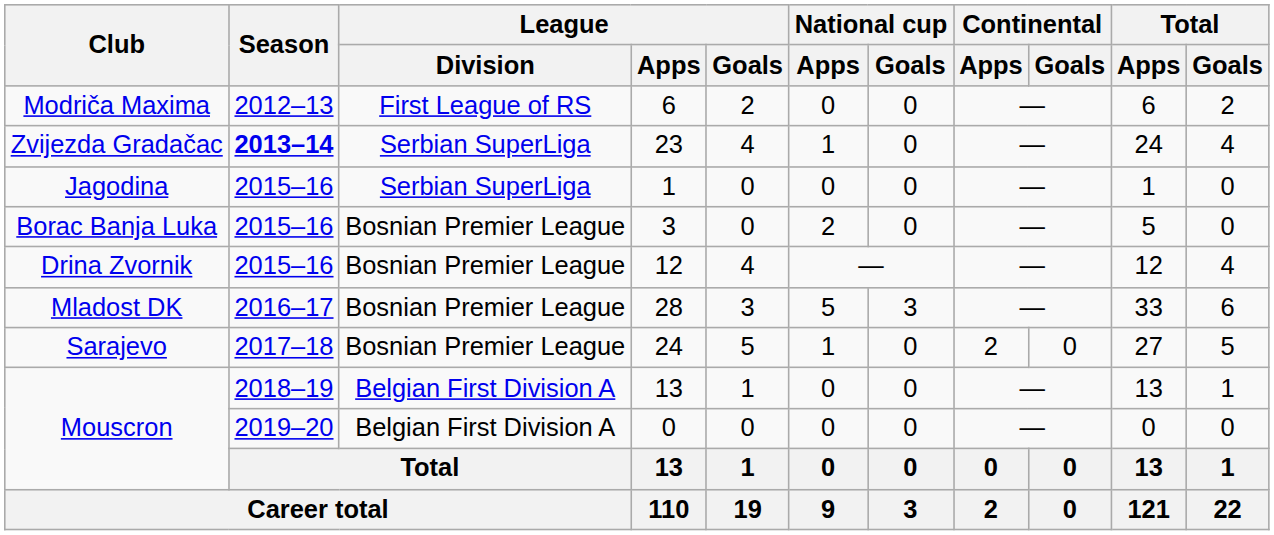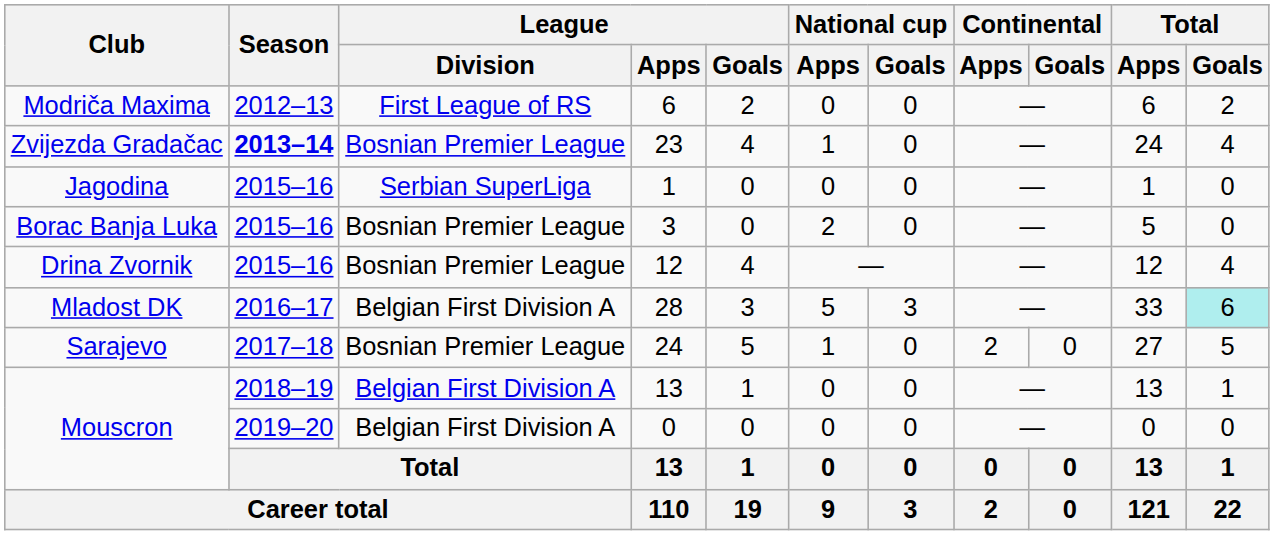23 | League / Division: Serbian SuperLiga -> Bosnian Premier League
28 | League / Division: Bosnian Premier League -> Belgian First Division A
28 | Total / Goals: no background -> paleturquoise background
